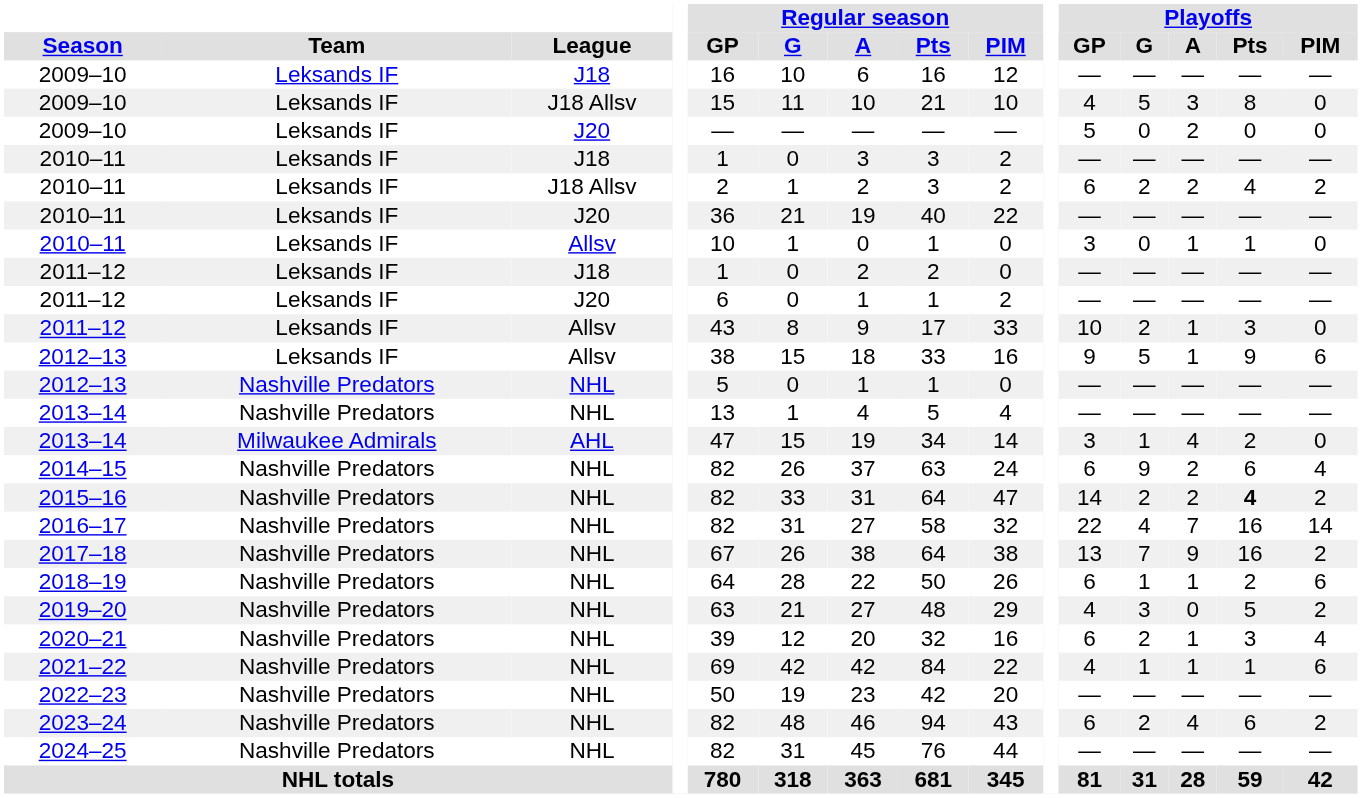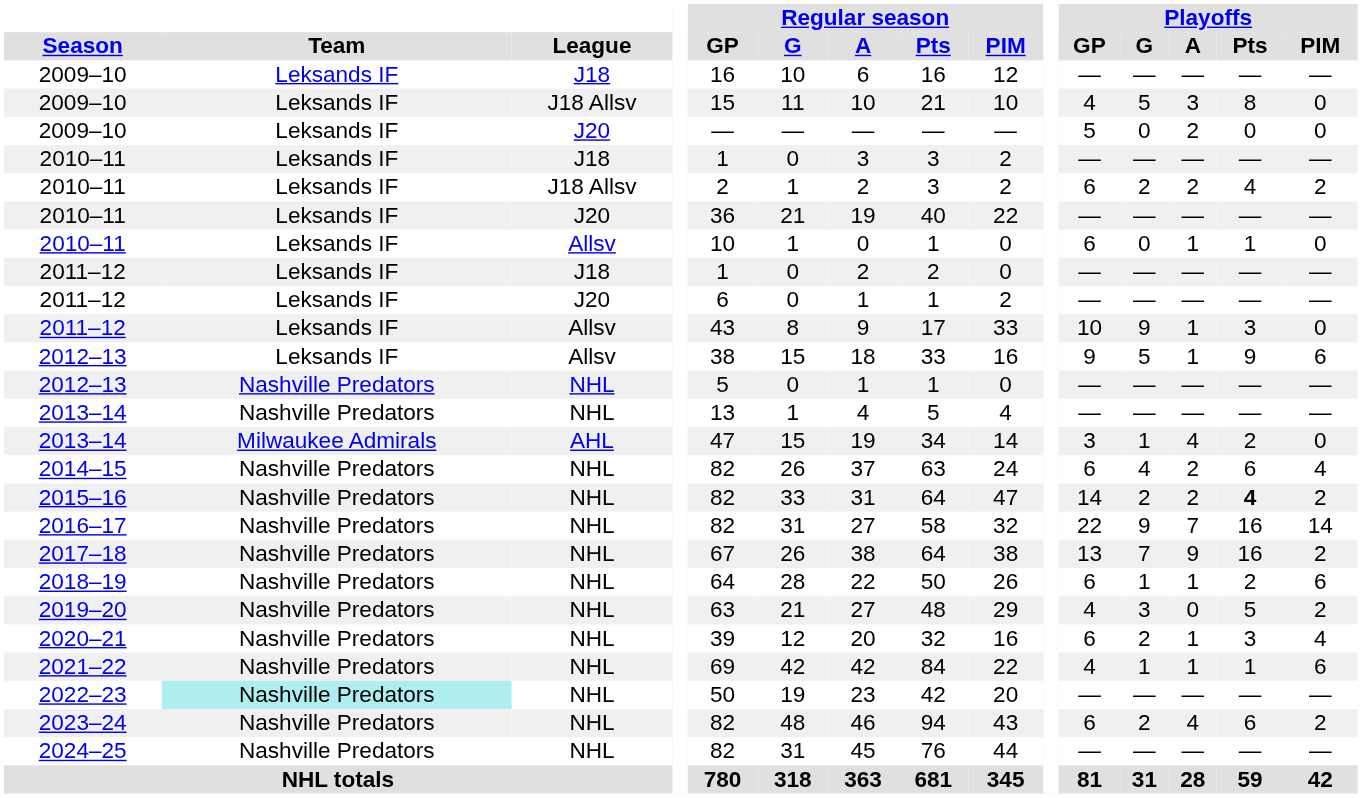2010–11 / Allsv | Playoffs / GP: 3 -> 6
2011–12 / Allsv | Playoffs / G: 2 -> 9
2014–15 | Playoffs / G: 9 -> 4
2016–17 | Playoffs / G: 4 -> 9
2022–23 | Team: no background -> paleturquoise background
